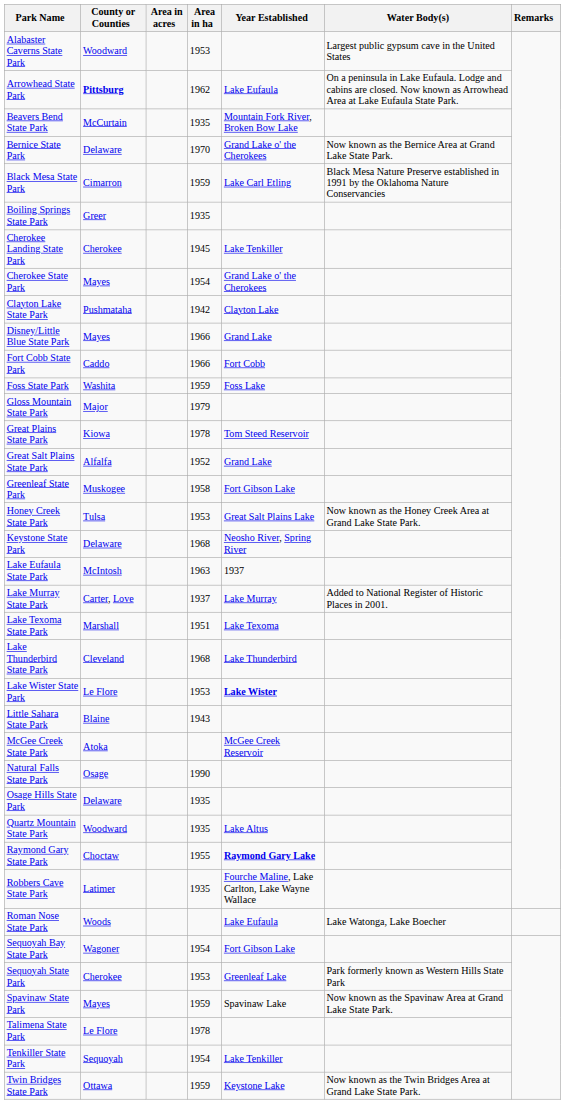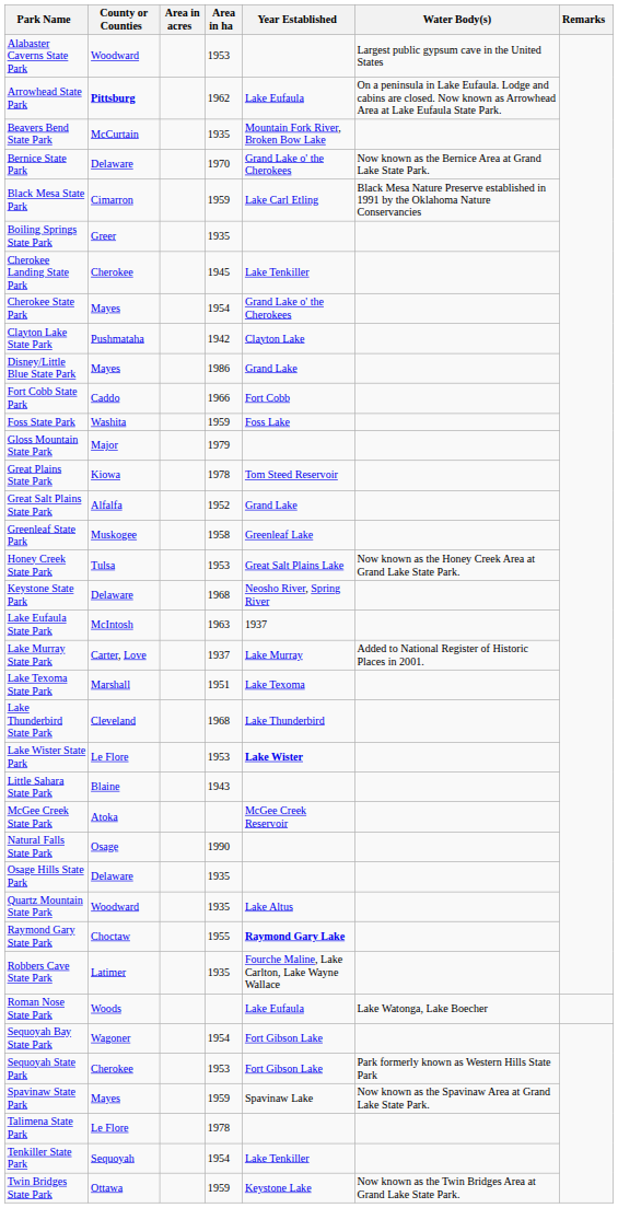Disney/Little Blue State Park | Area in ha: 1966 -> 1986
Greenleaf State Park | Year Established: Fort Gibson Lake -> Greenleaf Lake
Sequoyah State Park | Year Established: Greenleaf Lake -> Fort Gibson Lake
